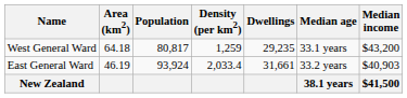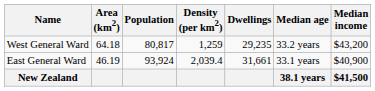West General Ward | Median age: 33.1 years -> 33.2 years
East General Ward | Density (per km2): 2,033.4 -> 2,039.4
East General Ward | Median age: 33.2 years -> 33.1 years
East General Ward | Median income: $40,903 -> $40,900
